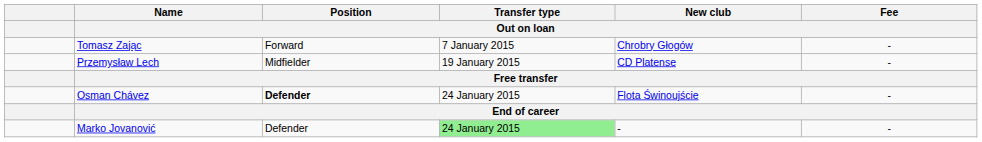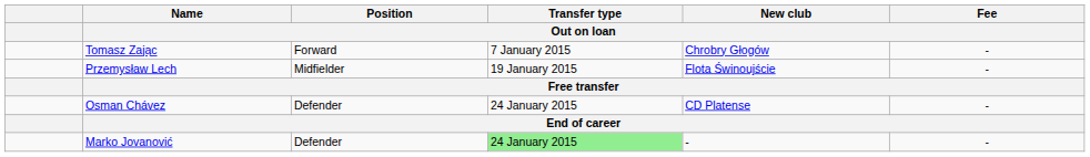Przemysław Lech | New club / Out on loan: CD Platense -> Flota Świnoujście
Osman Chávez | Position / Out on loan: bold -> normal
Osman Chávez | New club / Out on loan: Flota Świnoujście -> CD Platense
